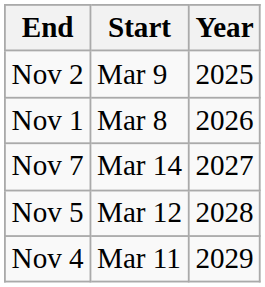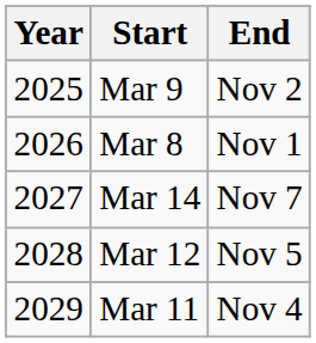columns swapped: Year <-> End
